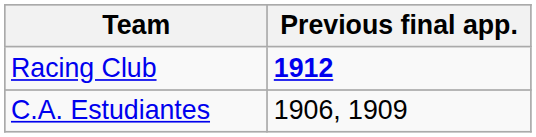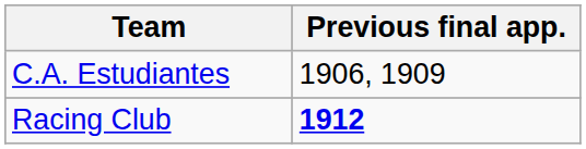rows swapped: Racing Club <-> C.A. Estudiantes
